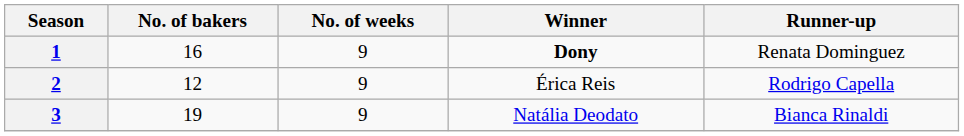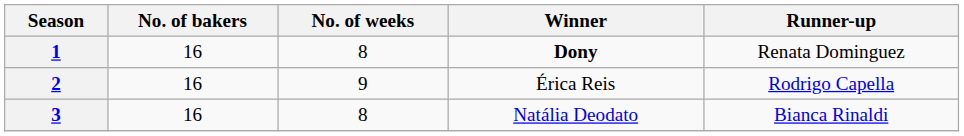1 | No. of weeks: 9 -> 8
2 | No. of bakers: 12 -> 16
3 | No. of bakers: 19 -> 16
3 | No. of weeks: 9 -> 8
